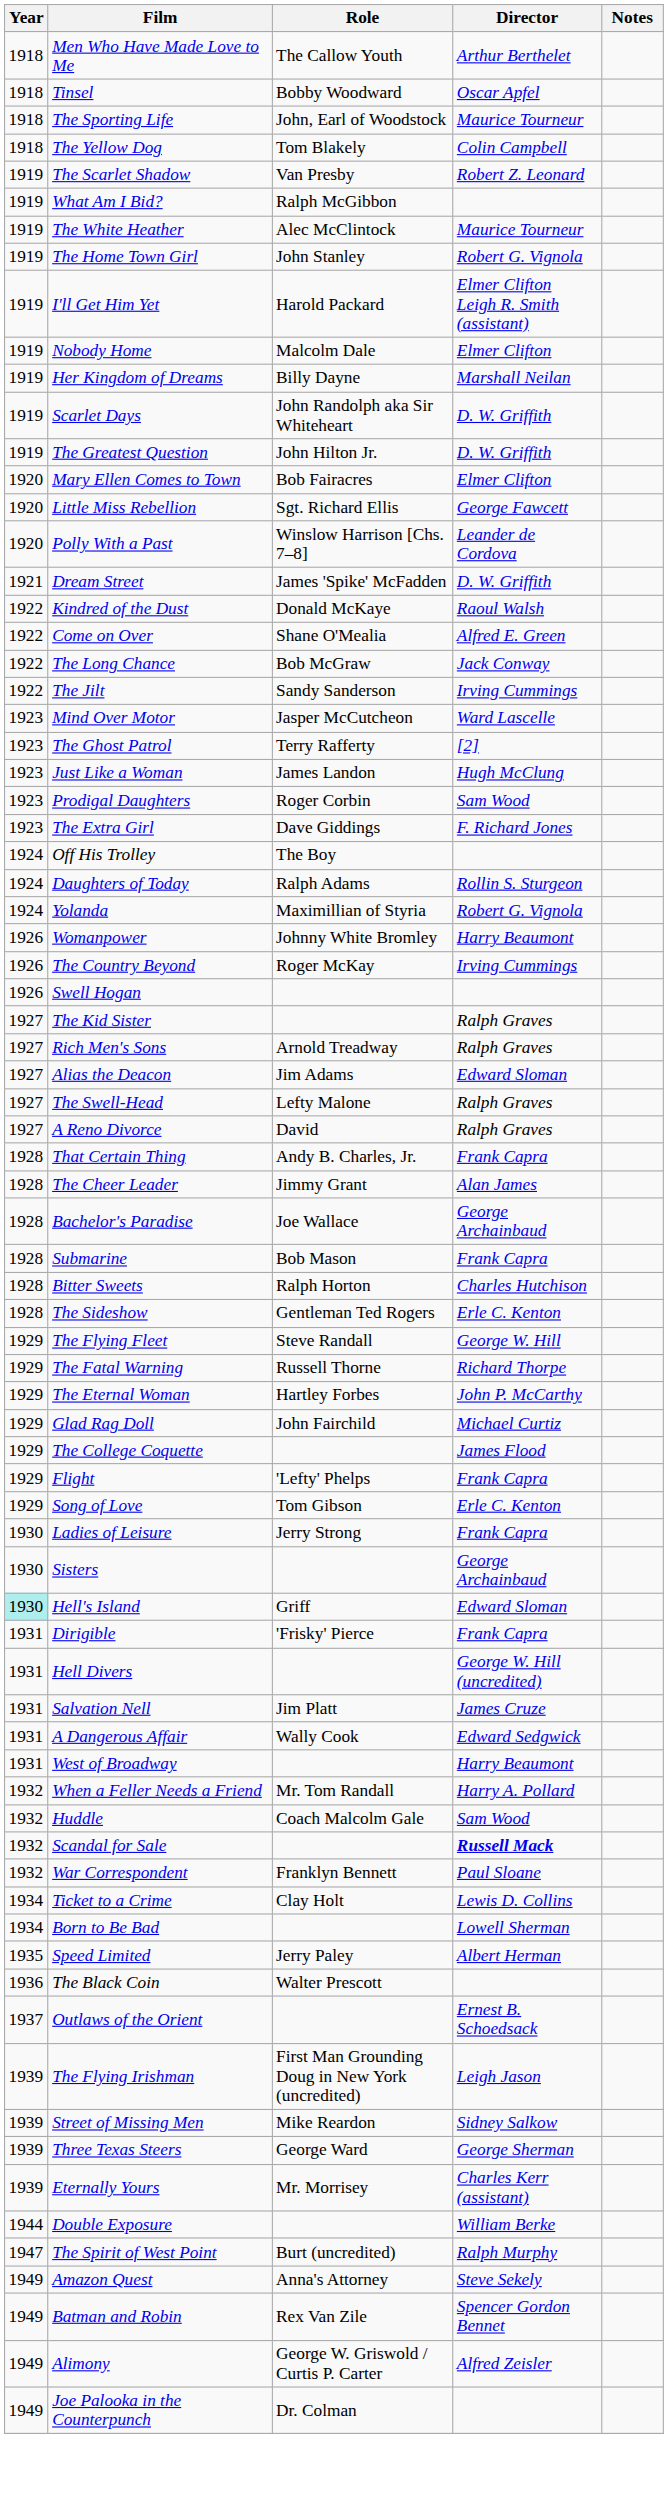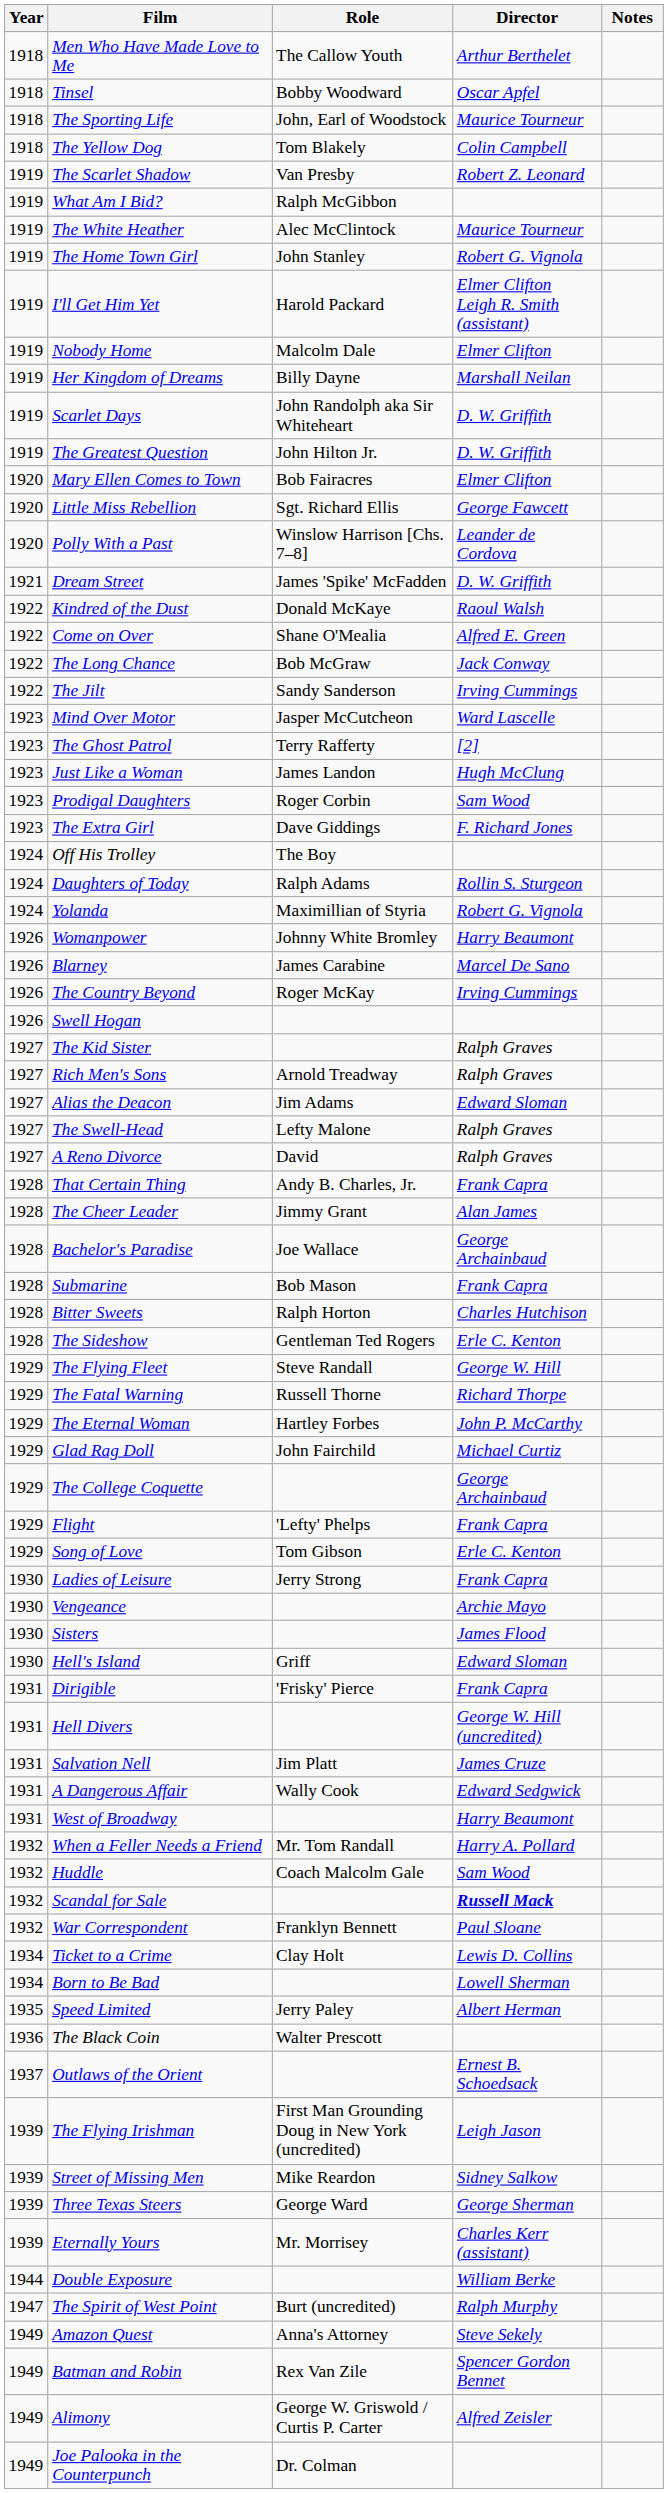+ row: 1926 | Blarney | James Carabine | Marcel De Sano
The College Coquette | Director: James Flood -> George Archainbaud
+ row: 1930 | Vengeance | Archie Mayo
Sisters | Director: George Archainbaud -> James Flood
Hell's Island | Year: paleturquoise background -> no background
